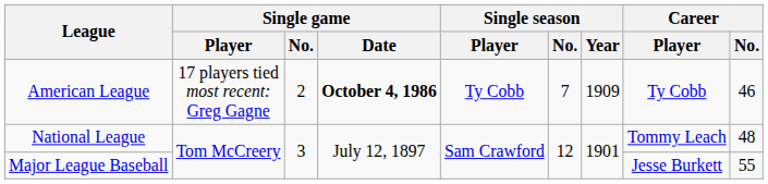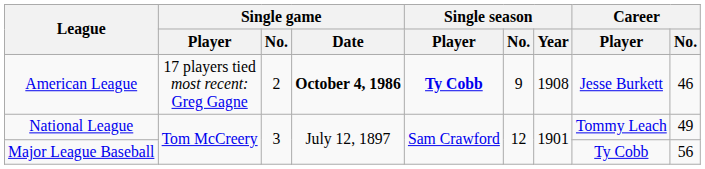American League | Single season / Player: normal -> bold
American League | Single season / No.: 7 -> 9
American League | Single season / Year: 1909 -> 1908
American League | Career / Player: Ty Cobb -> Jesse Burkett
National League | Career / No.: 48 -> 49
Major League Baseball | Career / Player: Jesse Burkett -> Ty Cobb
Major League Baseball | Career / No.: 55 -> 56
